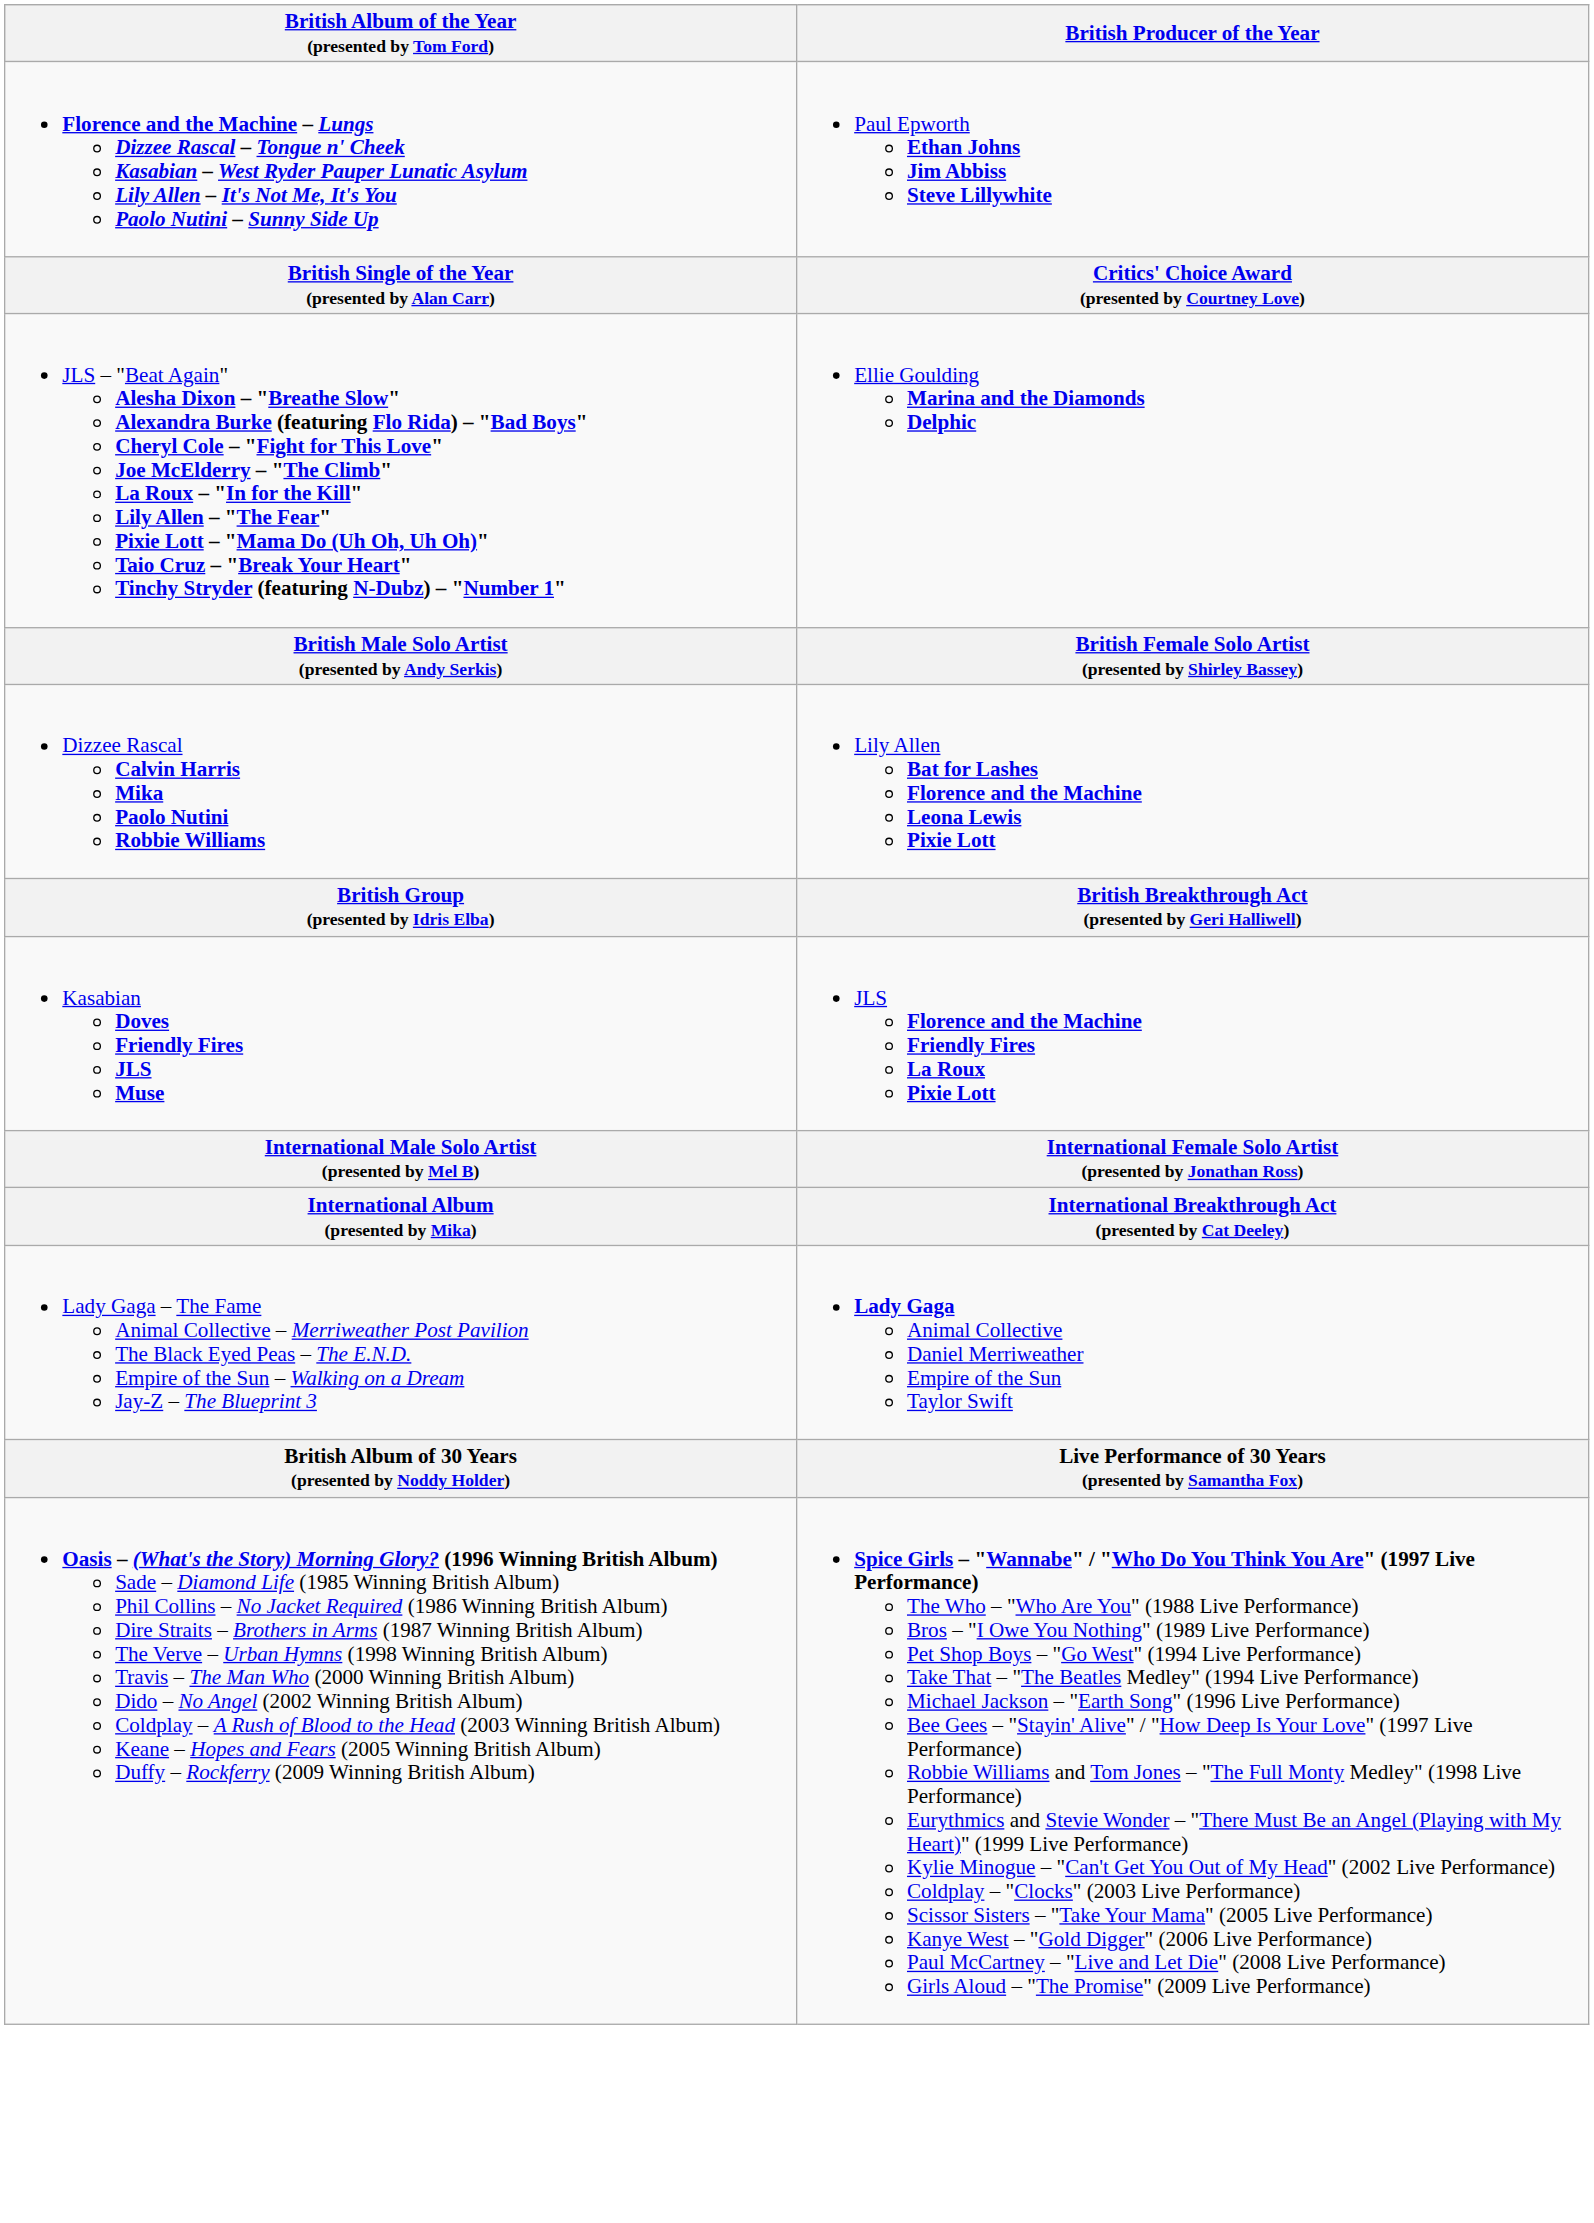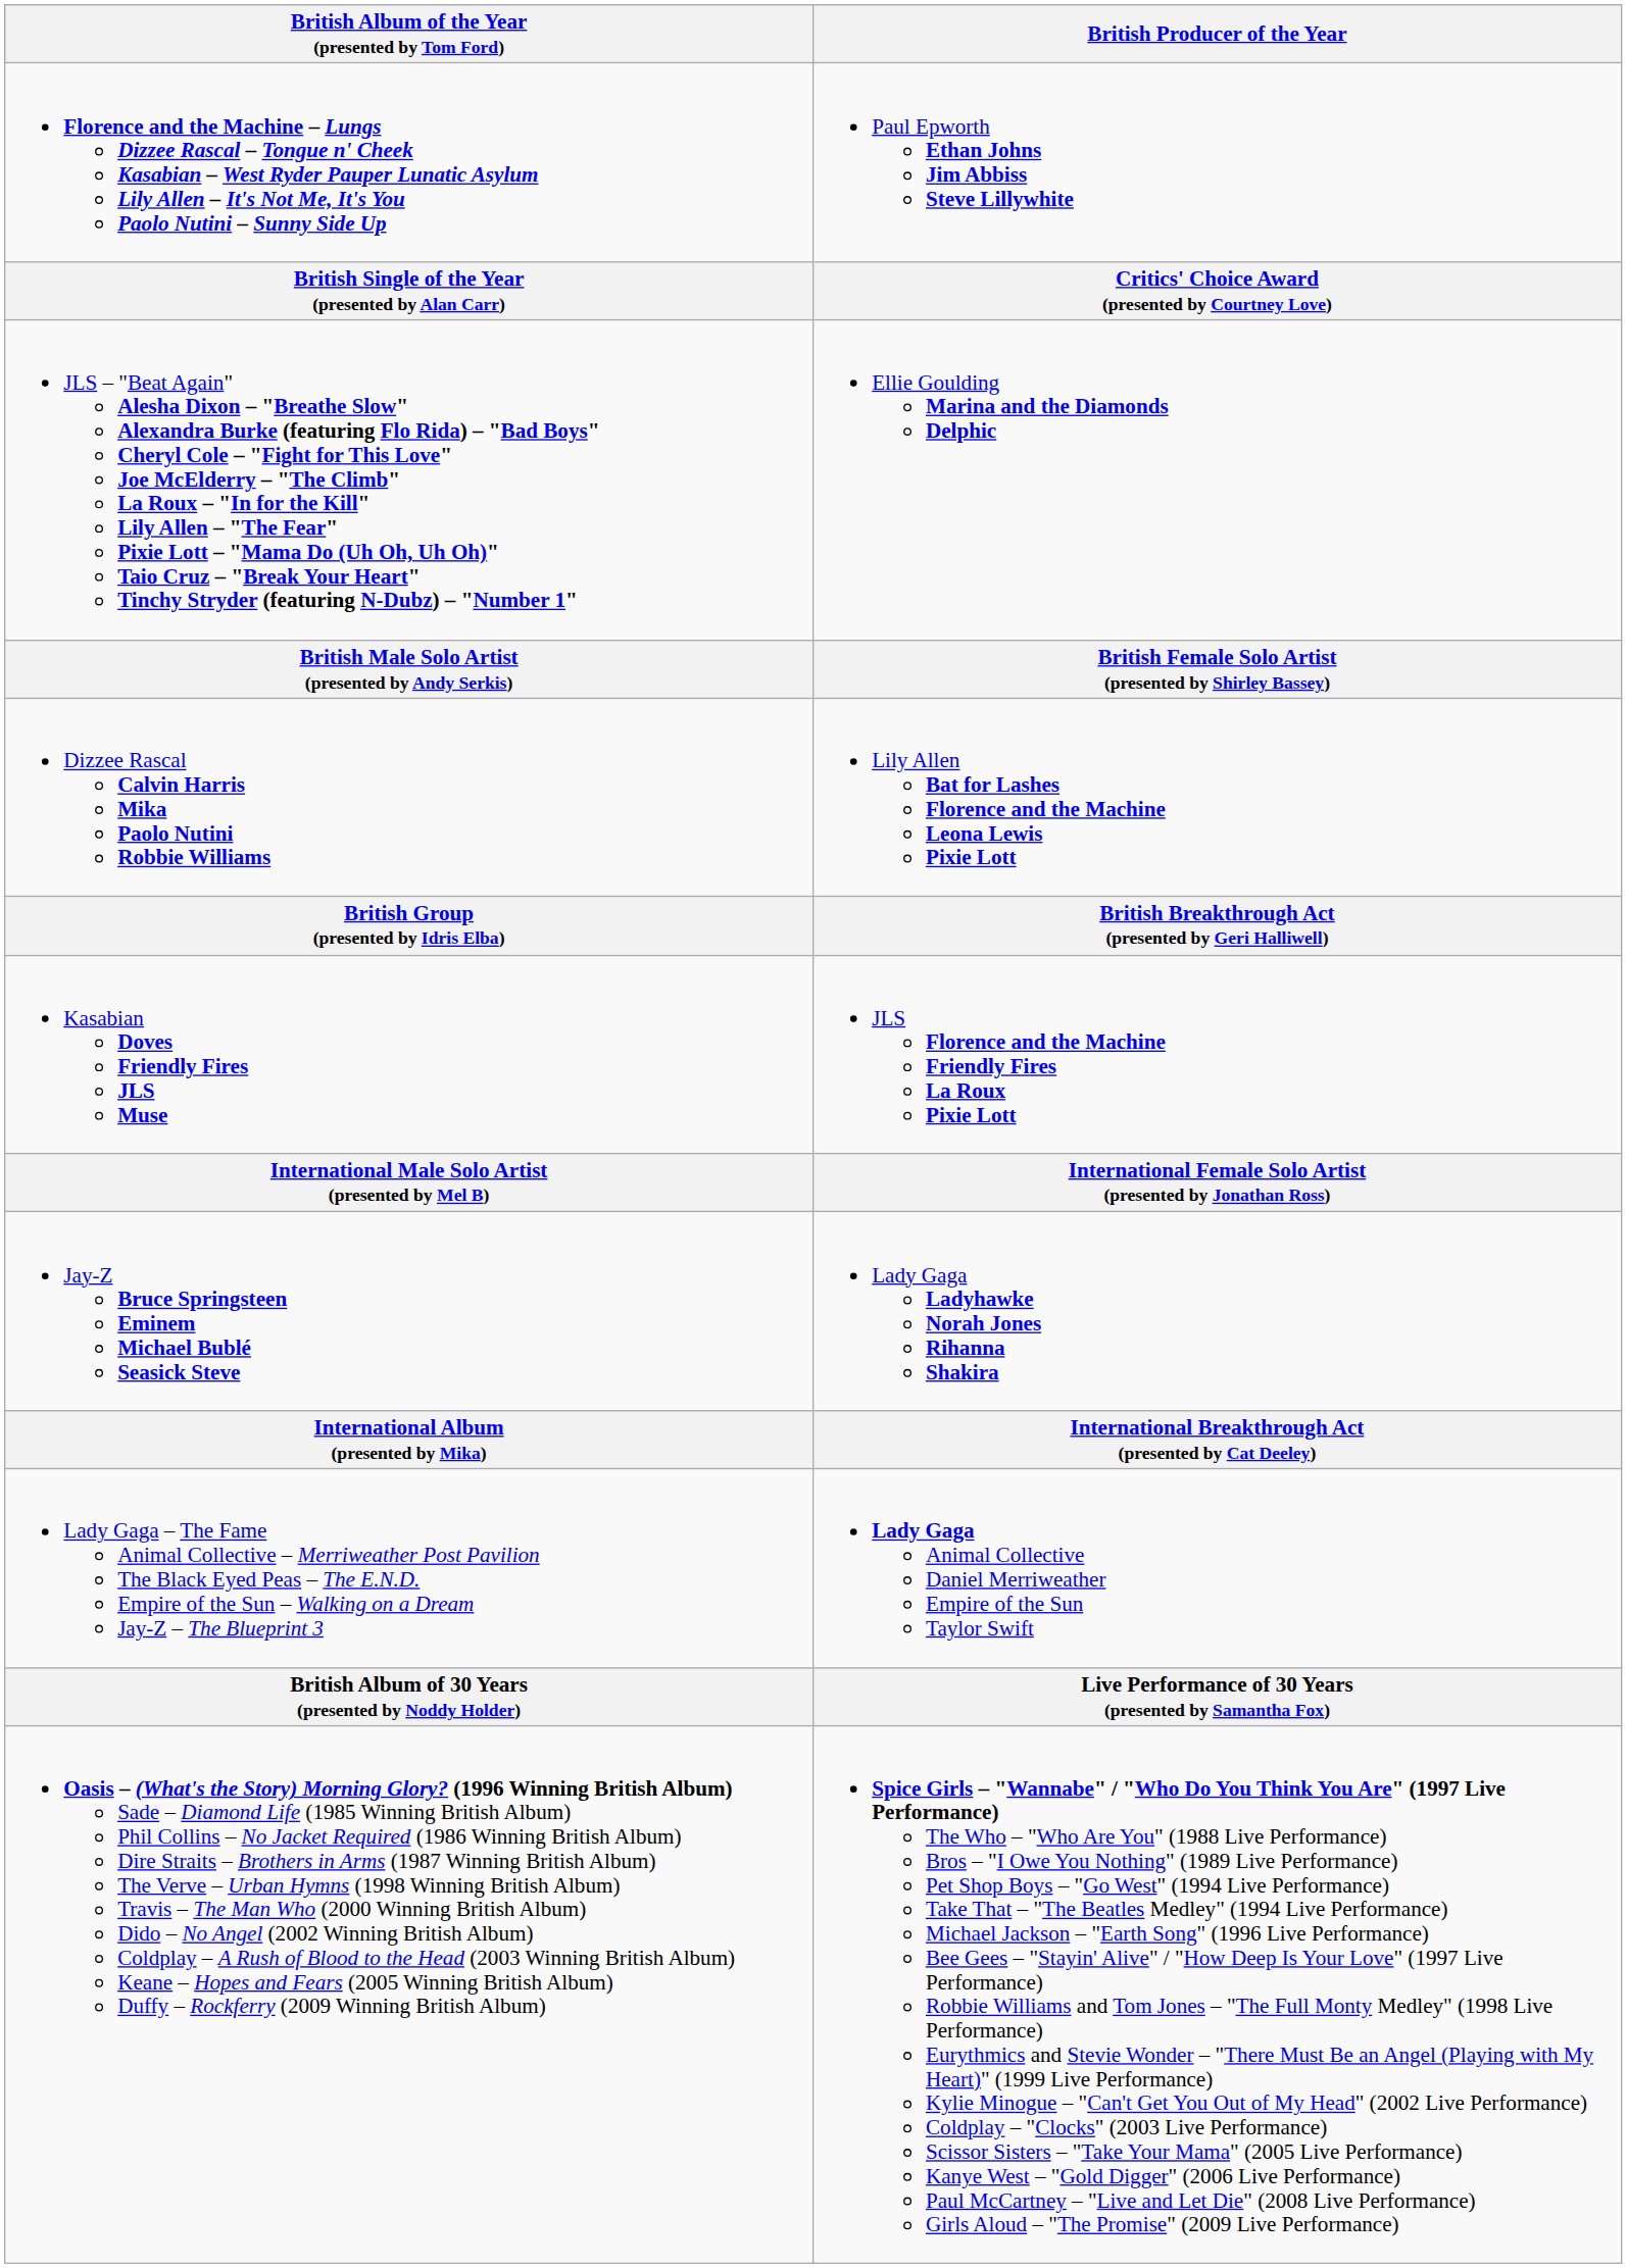+ row: Jay-Z Bruce Springsteen Eminem Michael Bublé Seasick Steve | Lady Gaga Ladyhawke Norah Jones Rihanna Shakira
